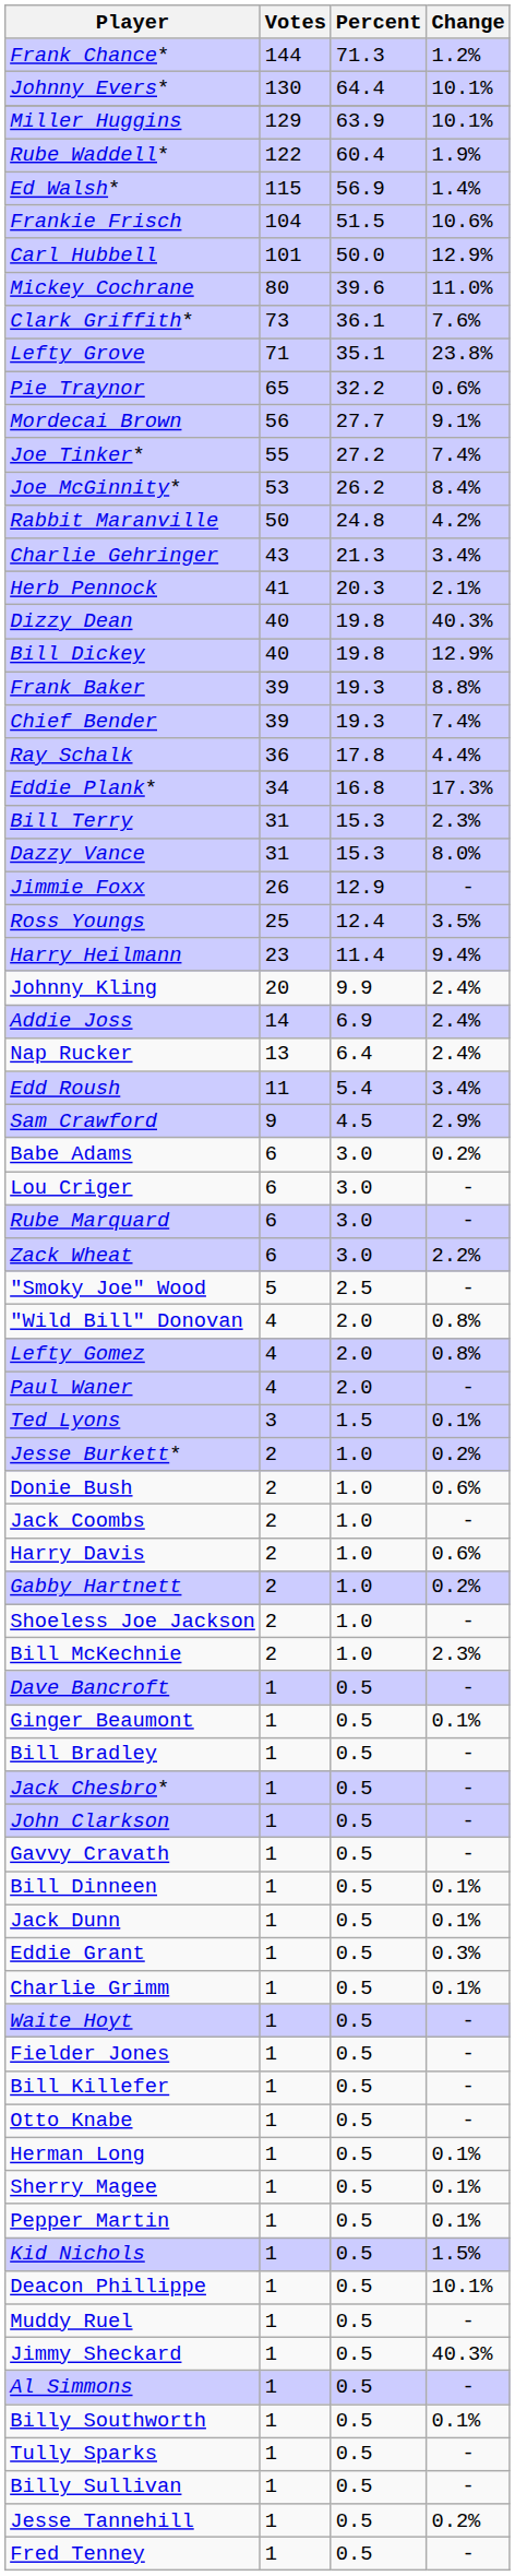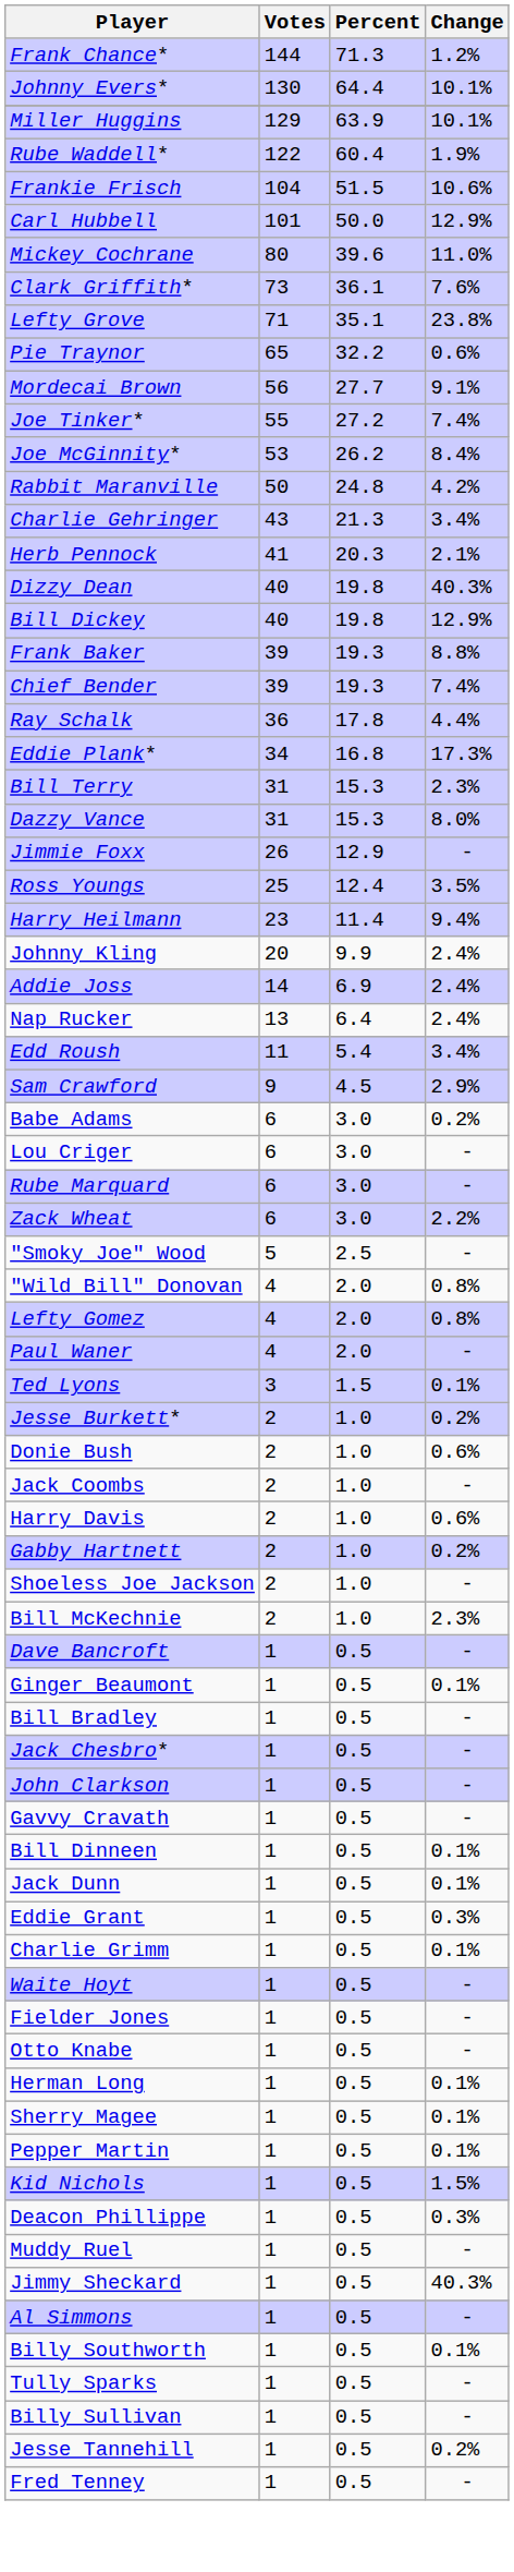- row: Ed Walsh* | 115 | 56.9 | 1.4%
- row: Bill Killefer | 1 | 0.5 | -
Deacon Phillippe | Change: 10.1% -> 0.3%
